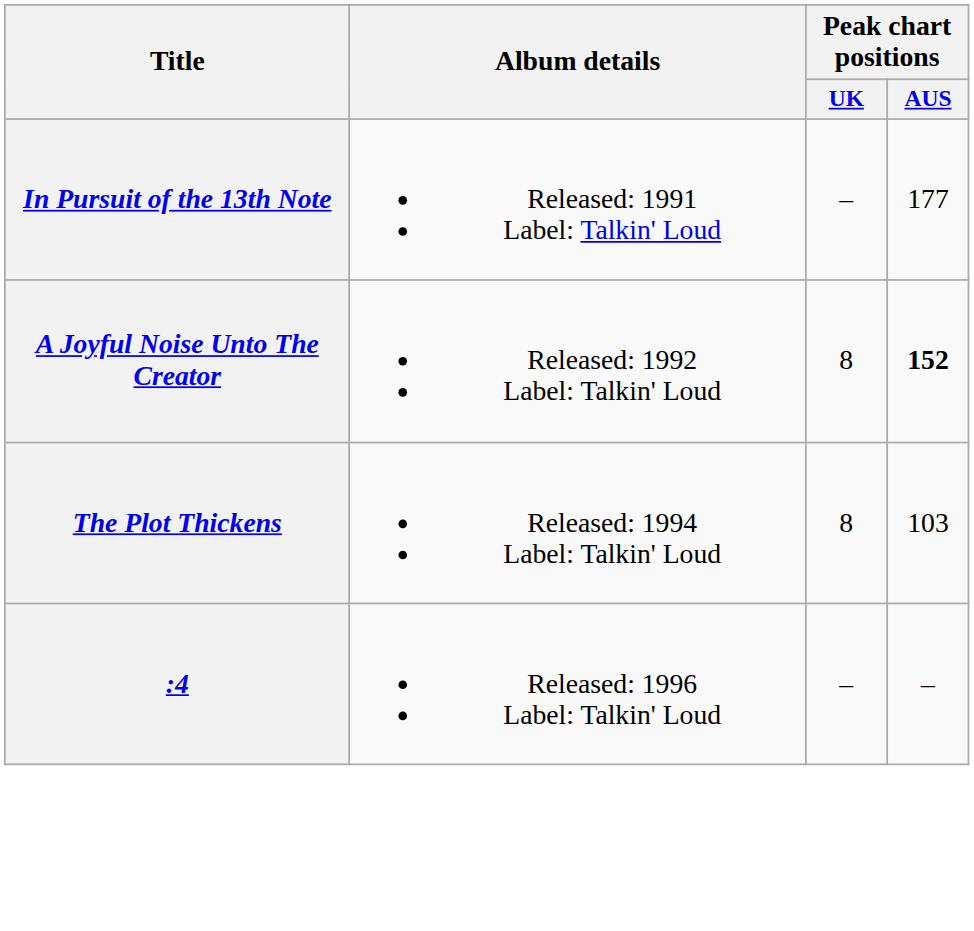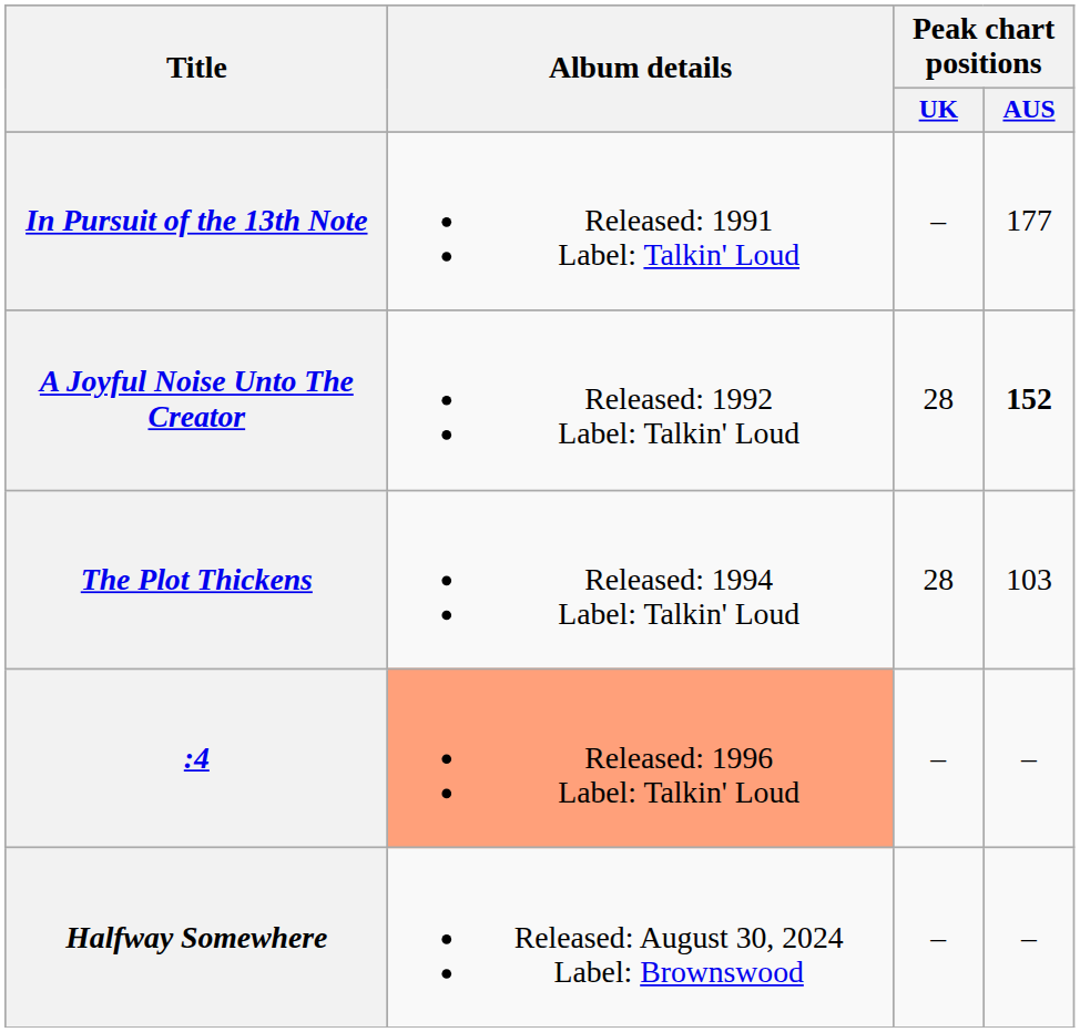A Joyful Noise Unto The Creator | Peak chart positions / UK: 8 -> 28
The Plot Thickens | Peak chart positions / UK: 8 -> 28
:4 | Album details: no background -> lightsalmon background
+ row: Halfway Somewhere | Released: August 30, 2024 Label: Brownswood | – | –
